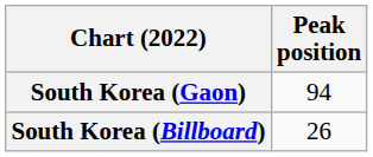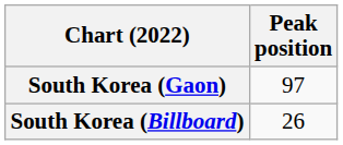South Korea (Gaon) | Peak position: 94 -> 97
